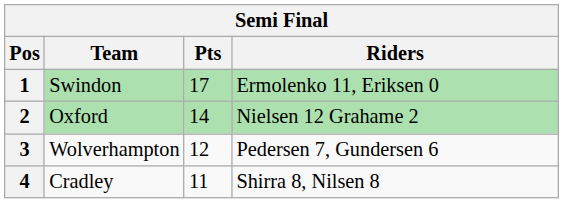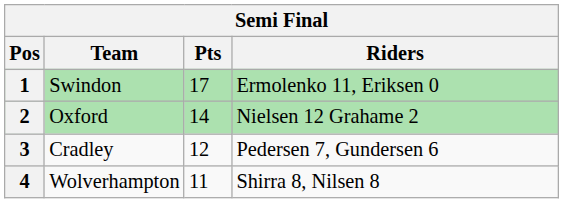3 | Team: Wolverhampton -> Cradley
4 | Team: Cradley -> Wolverhampton
